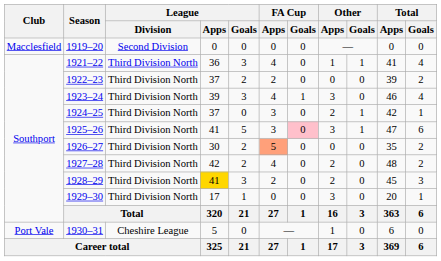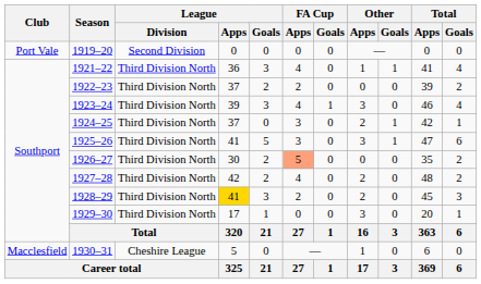1919–20 | Club: Macclesfield -> Port Vale
1925–26 | FA Cup / Goals: pink background -> no background
1930–31 | Club: Port Vale -> Macclesfield
